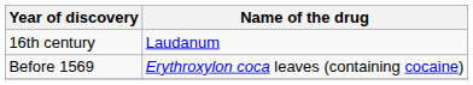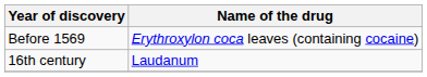rows swapped: Before 1569 <-> 16th century
